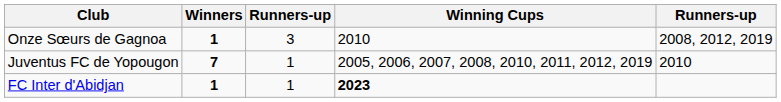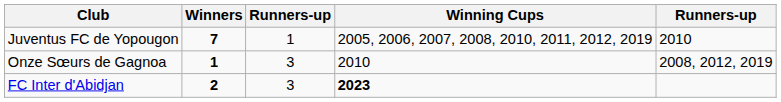rows swapped: Juventus FC de Yopougon <-> Onze Sœurs de Gagnoa
FC Inter d'Abidjan | Winners: 1 -> 2
FC Inter d'Abidjan | column 3: 1 -> 3
